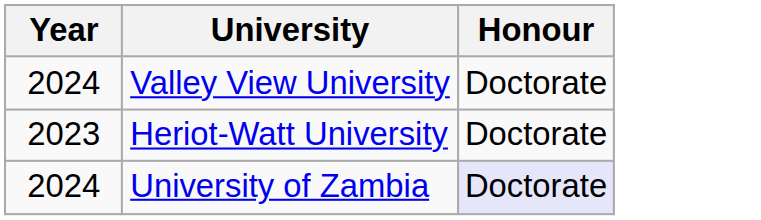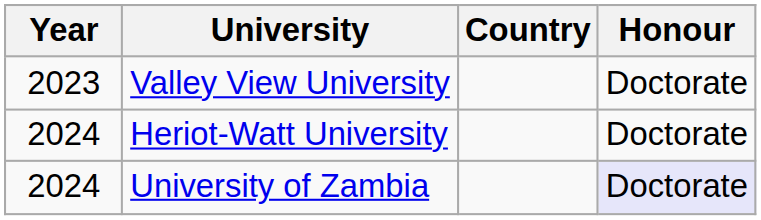+ column: Country
Valley View University | Year: 2024 -> 2023
Heriot-Watt University | Year: 2023 -> 2024
